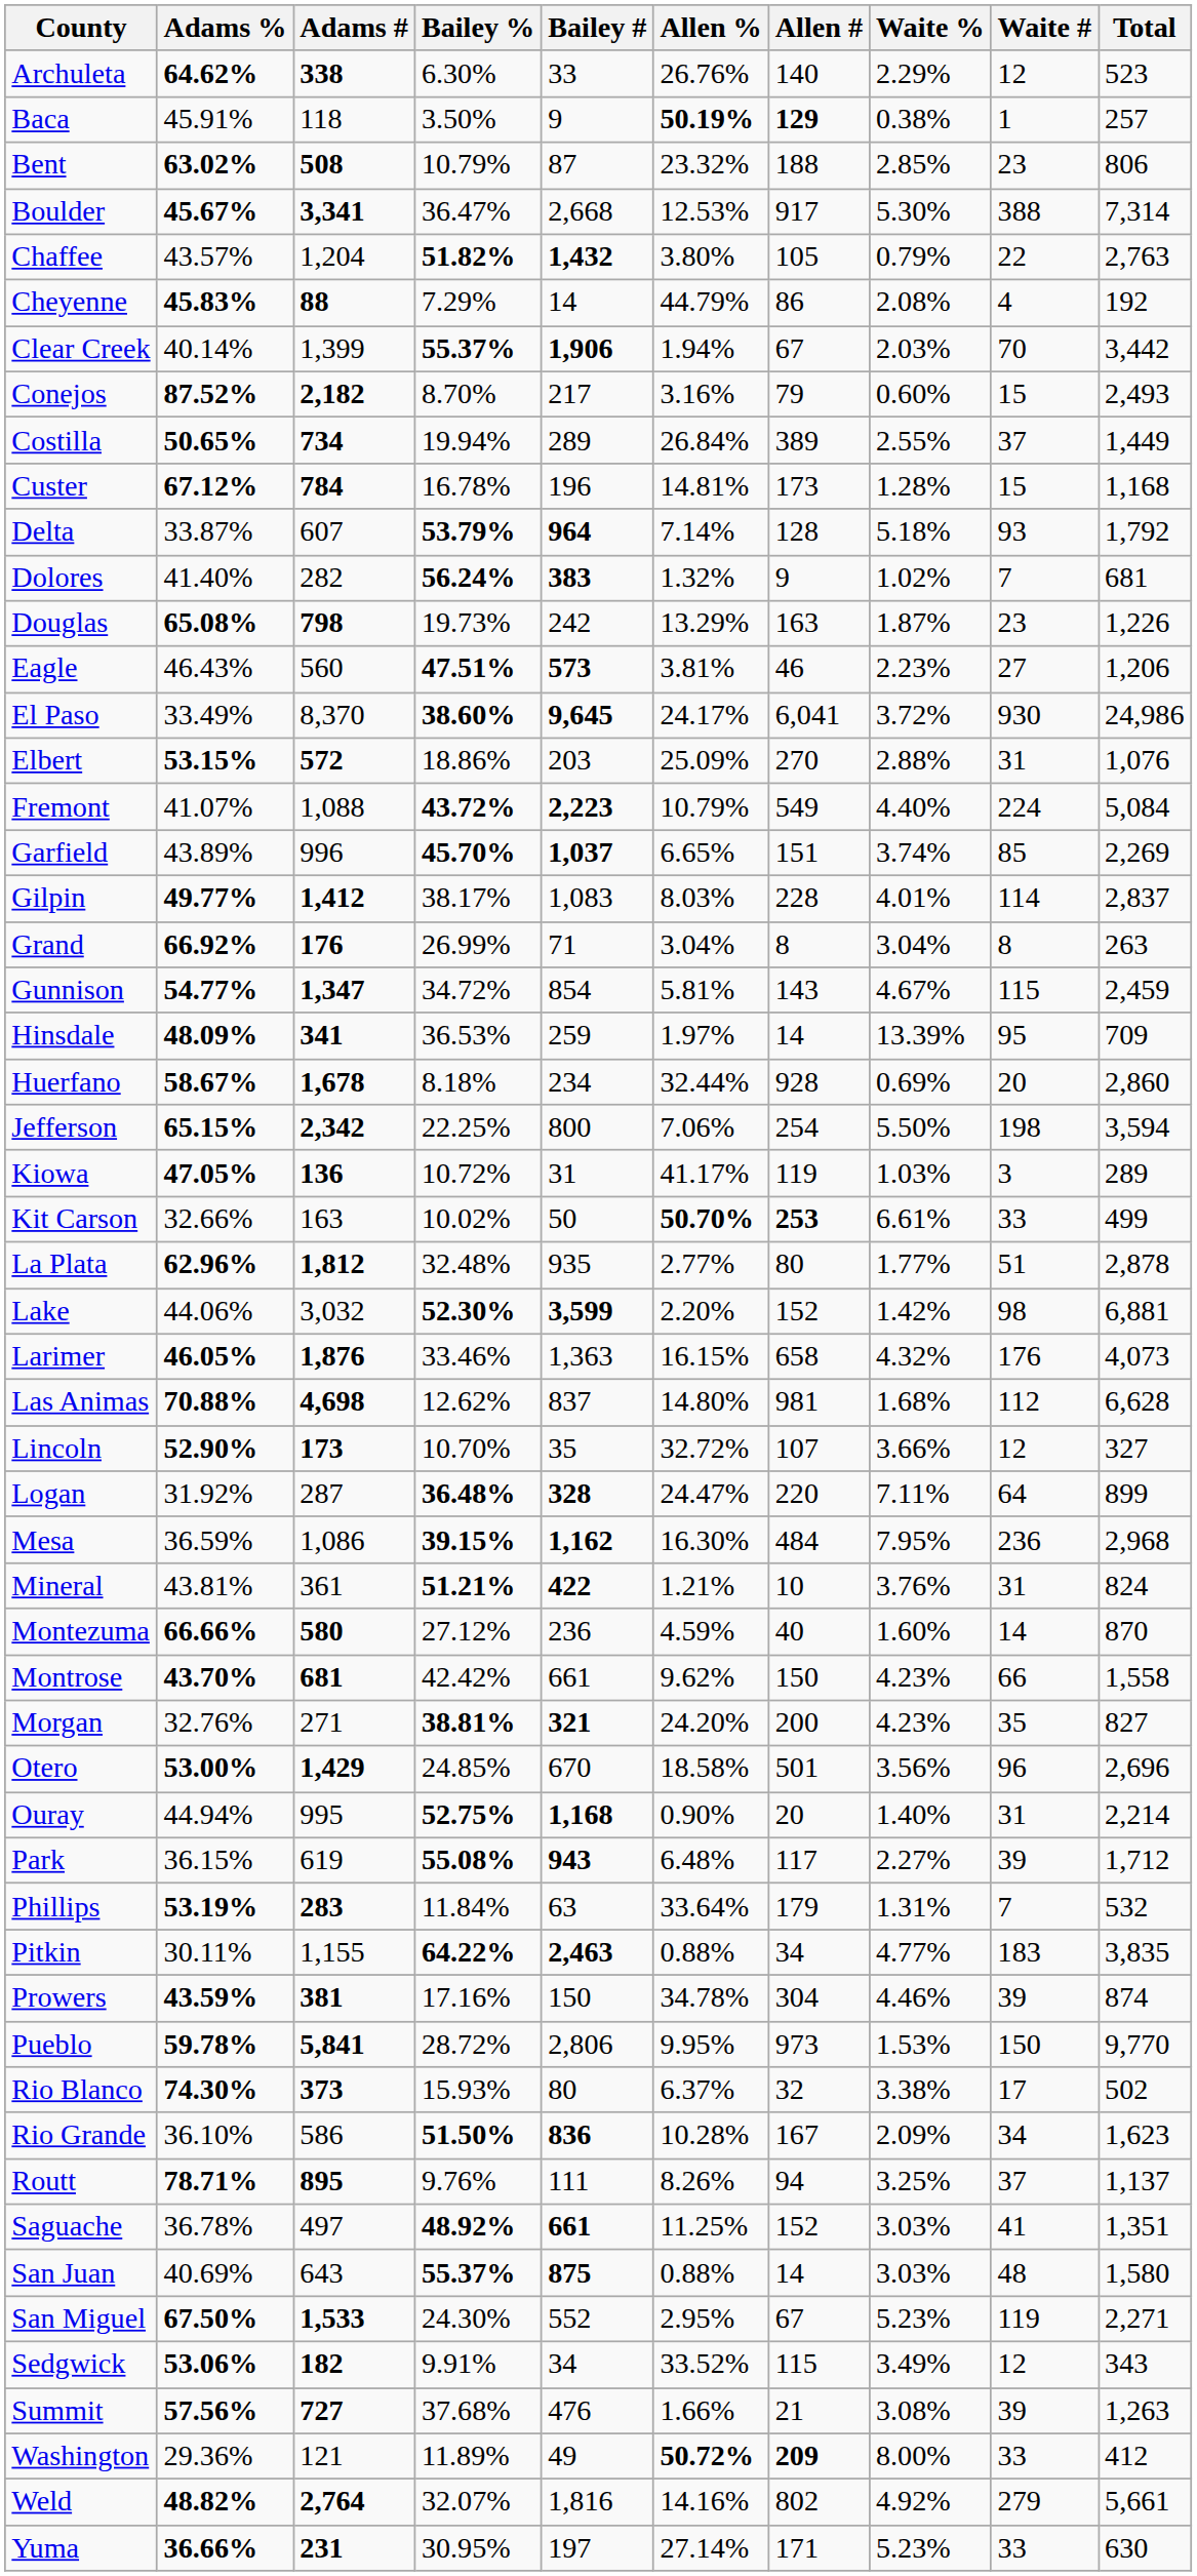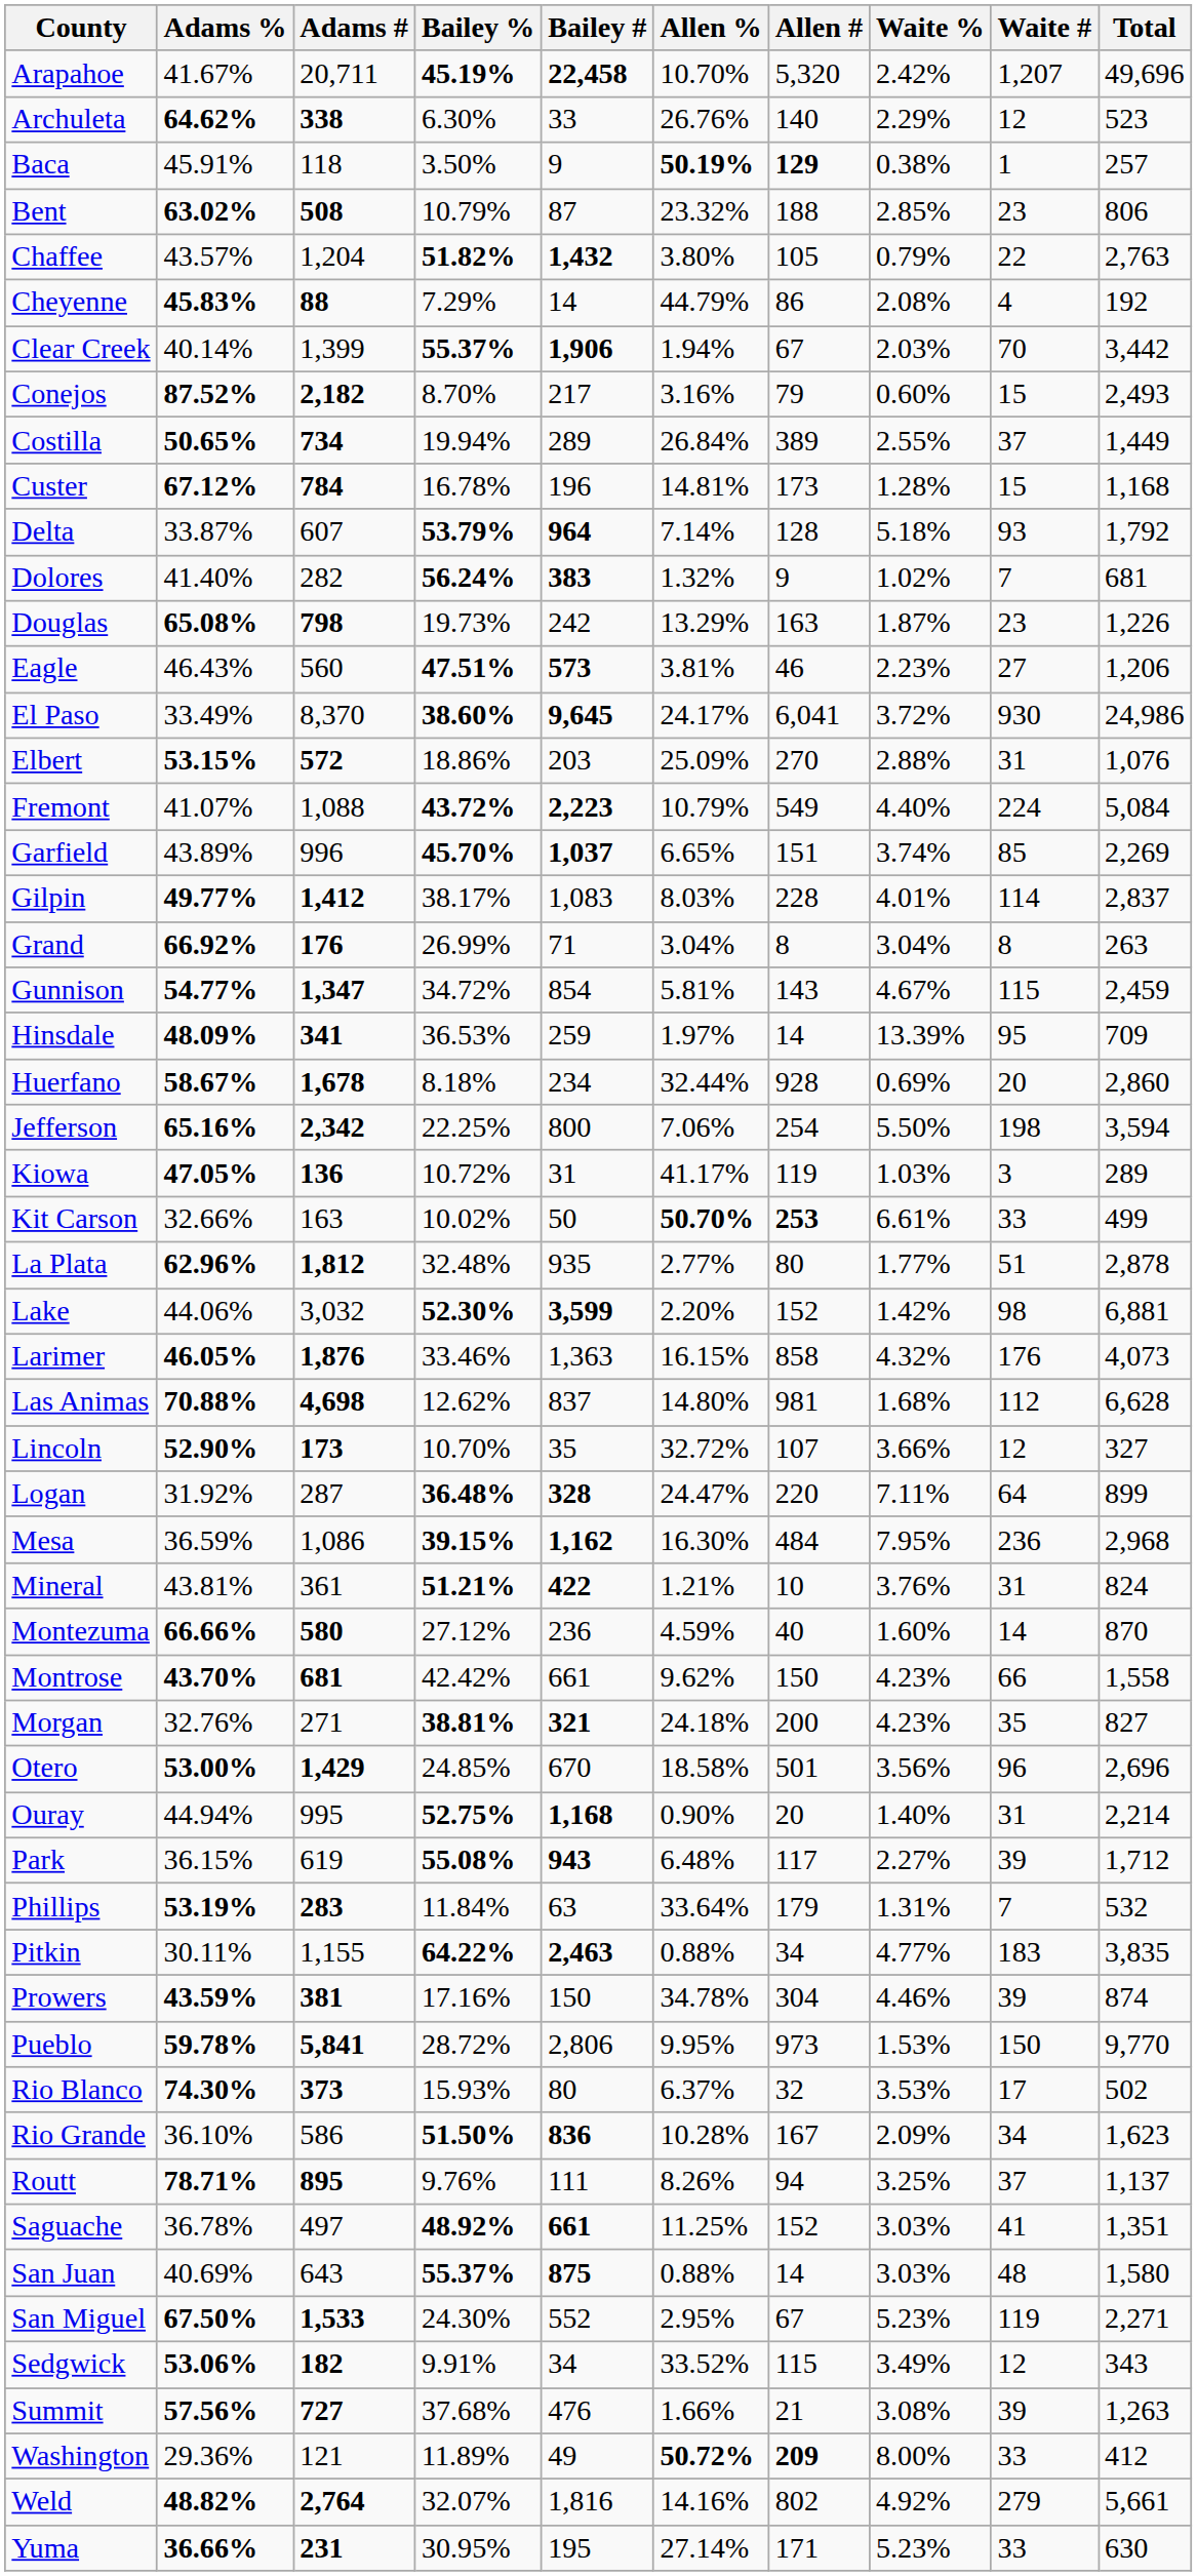+ row: Arapahoe | 41.67% | 20,711 | 45.19% | 22,458 | 10.70% | 5,320 | 2.42% | 1,207 | 49,696
- row: Boulder | 45.67% | 3,341 | 36.47% | 2,668 | 12.53% | 917 | 5.30% | 388 | 7,314
Jefferson | Adams %: 65.15% -> 65.16%
Larimer | Allen #: 658 -> 858
Morgan | Allen %: 24.20% -> 24.18%
Rio Blanco | Waite %: 3.38% -> 3.53%
Yuma | Bailey #: 197 -> 195
